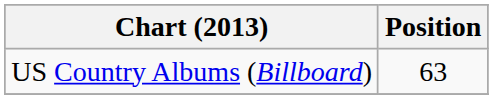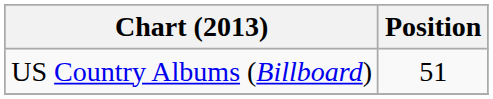US Country Albums (Billboard) | Position: 63 -> 51
